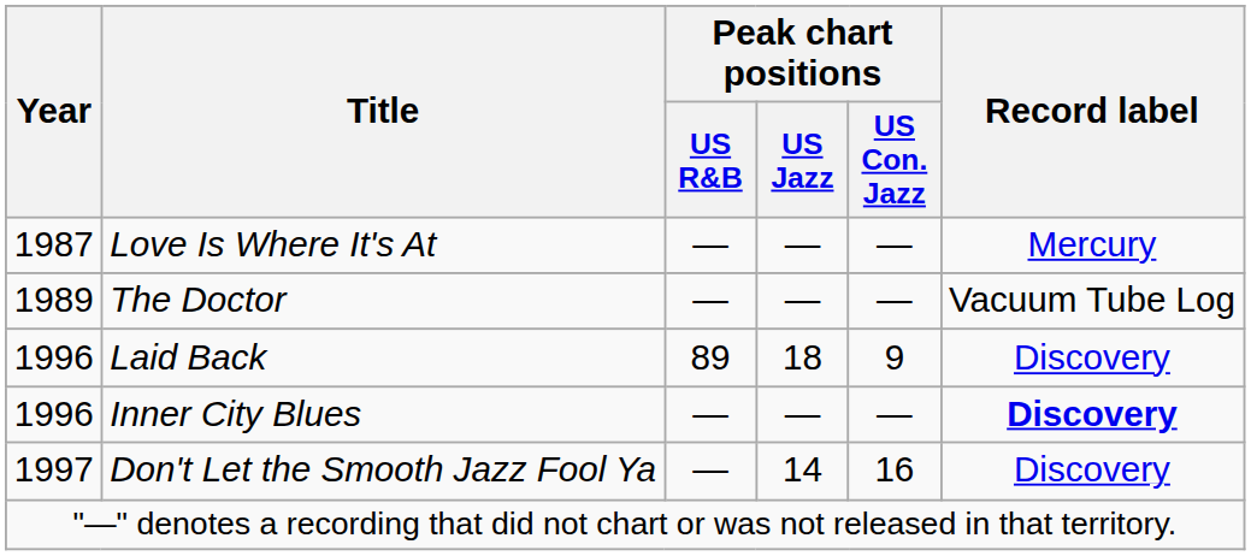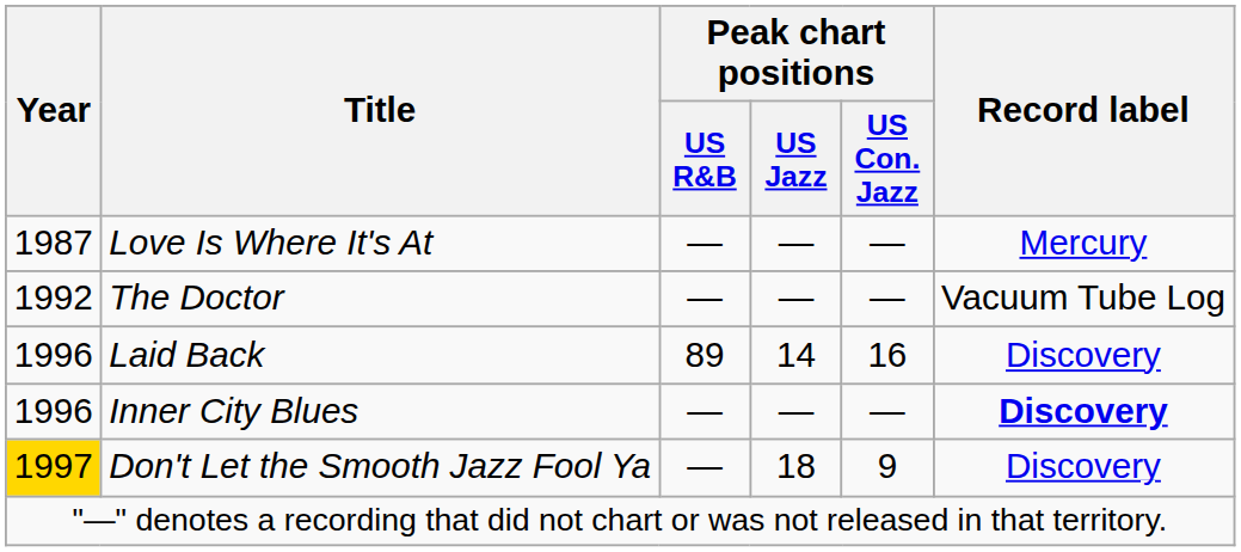The Doctor | Year: 1989 -> 1992
Laid Back | Peak chart positions / US Jazz: 18 -> 14
Laid Back | Peak chart positions / US Con. Jazz: 9 -> 16
Don't Let the Smooth Jazz Fool Ya | Year: no background -> gold background
Don't Let the Smooth Jazz Fool Ya | Peak chart positions / US Jazz: 14 -> 18
Don't Let the Smooth Jazz Fool Ya | Peak chart positions / US Con. Jazz: 16 -> 9
